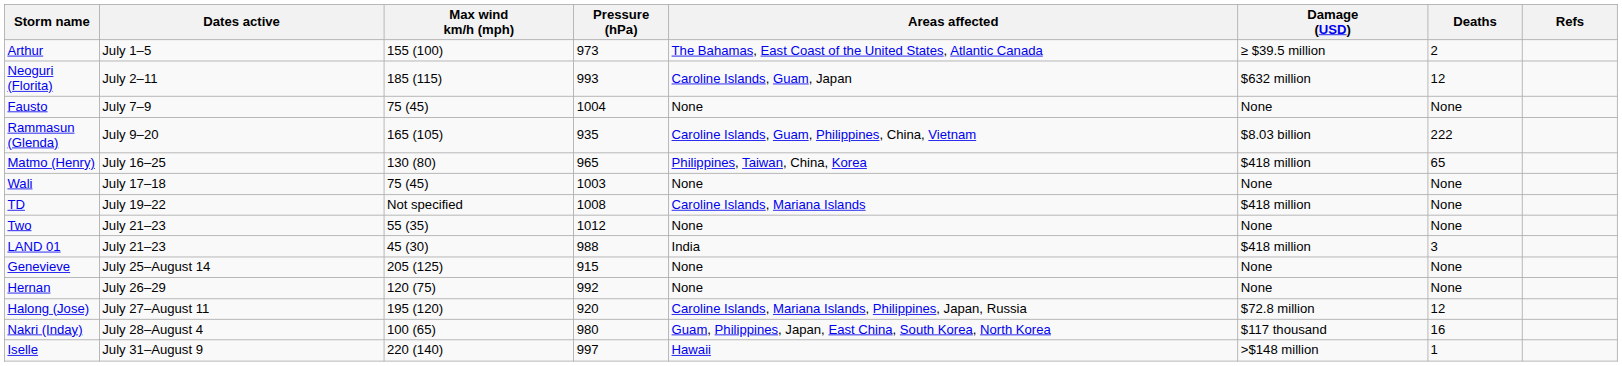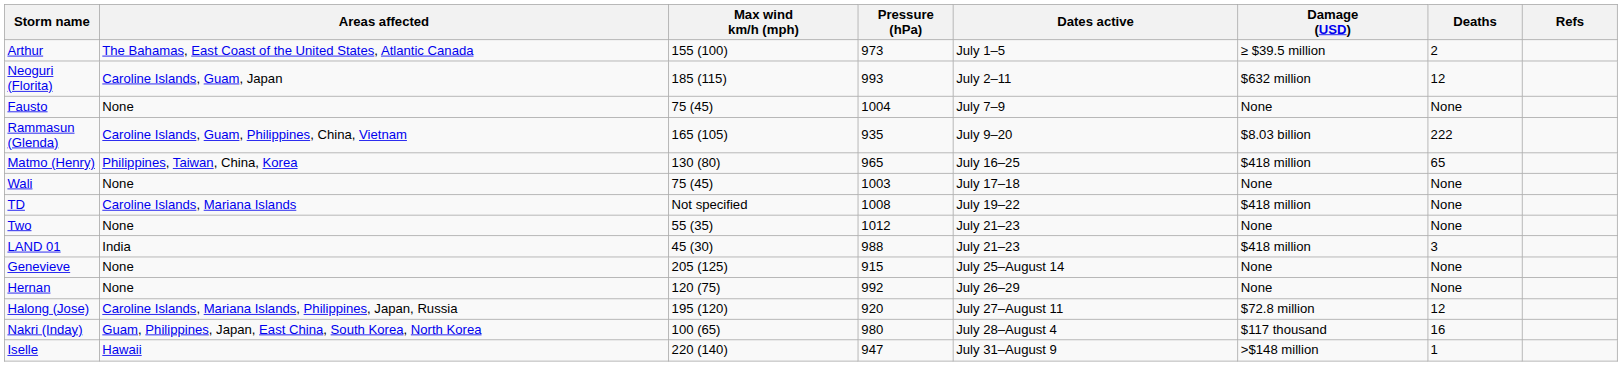columns swapped: Dates active <-> Areas affected
Iselle | Pressure (hPa): 997 -> 947
